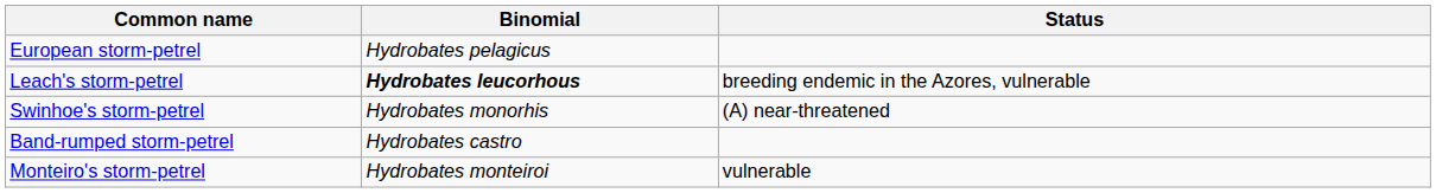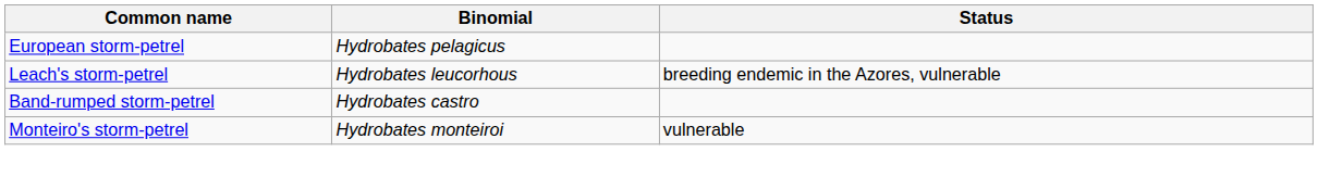Leach's storm-petrel | Binomial: bold -> normal
- row: Swinhoe's storm-petrel | Hydrobates monorhis | (A) near-threatened
